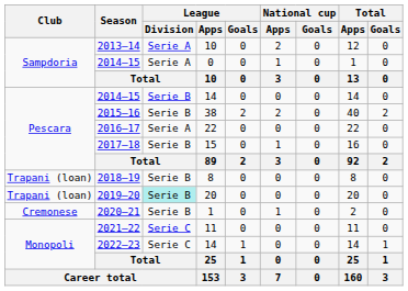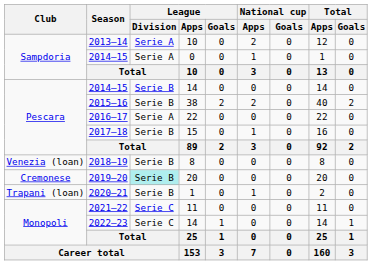2018–19 | Club: Trapani (loan) -> Venezia (loan)
2019–20 | Club: Trapani (loan) -> Cremonese
2020–21 | Club: Cremonese -> Trapani (loan)
